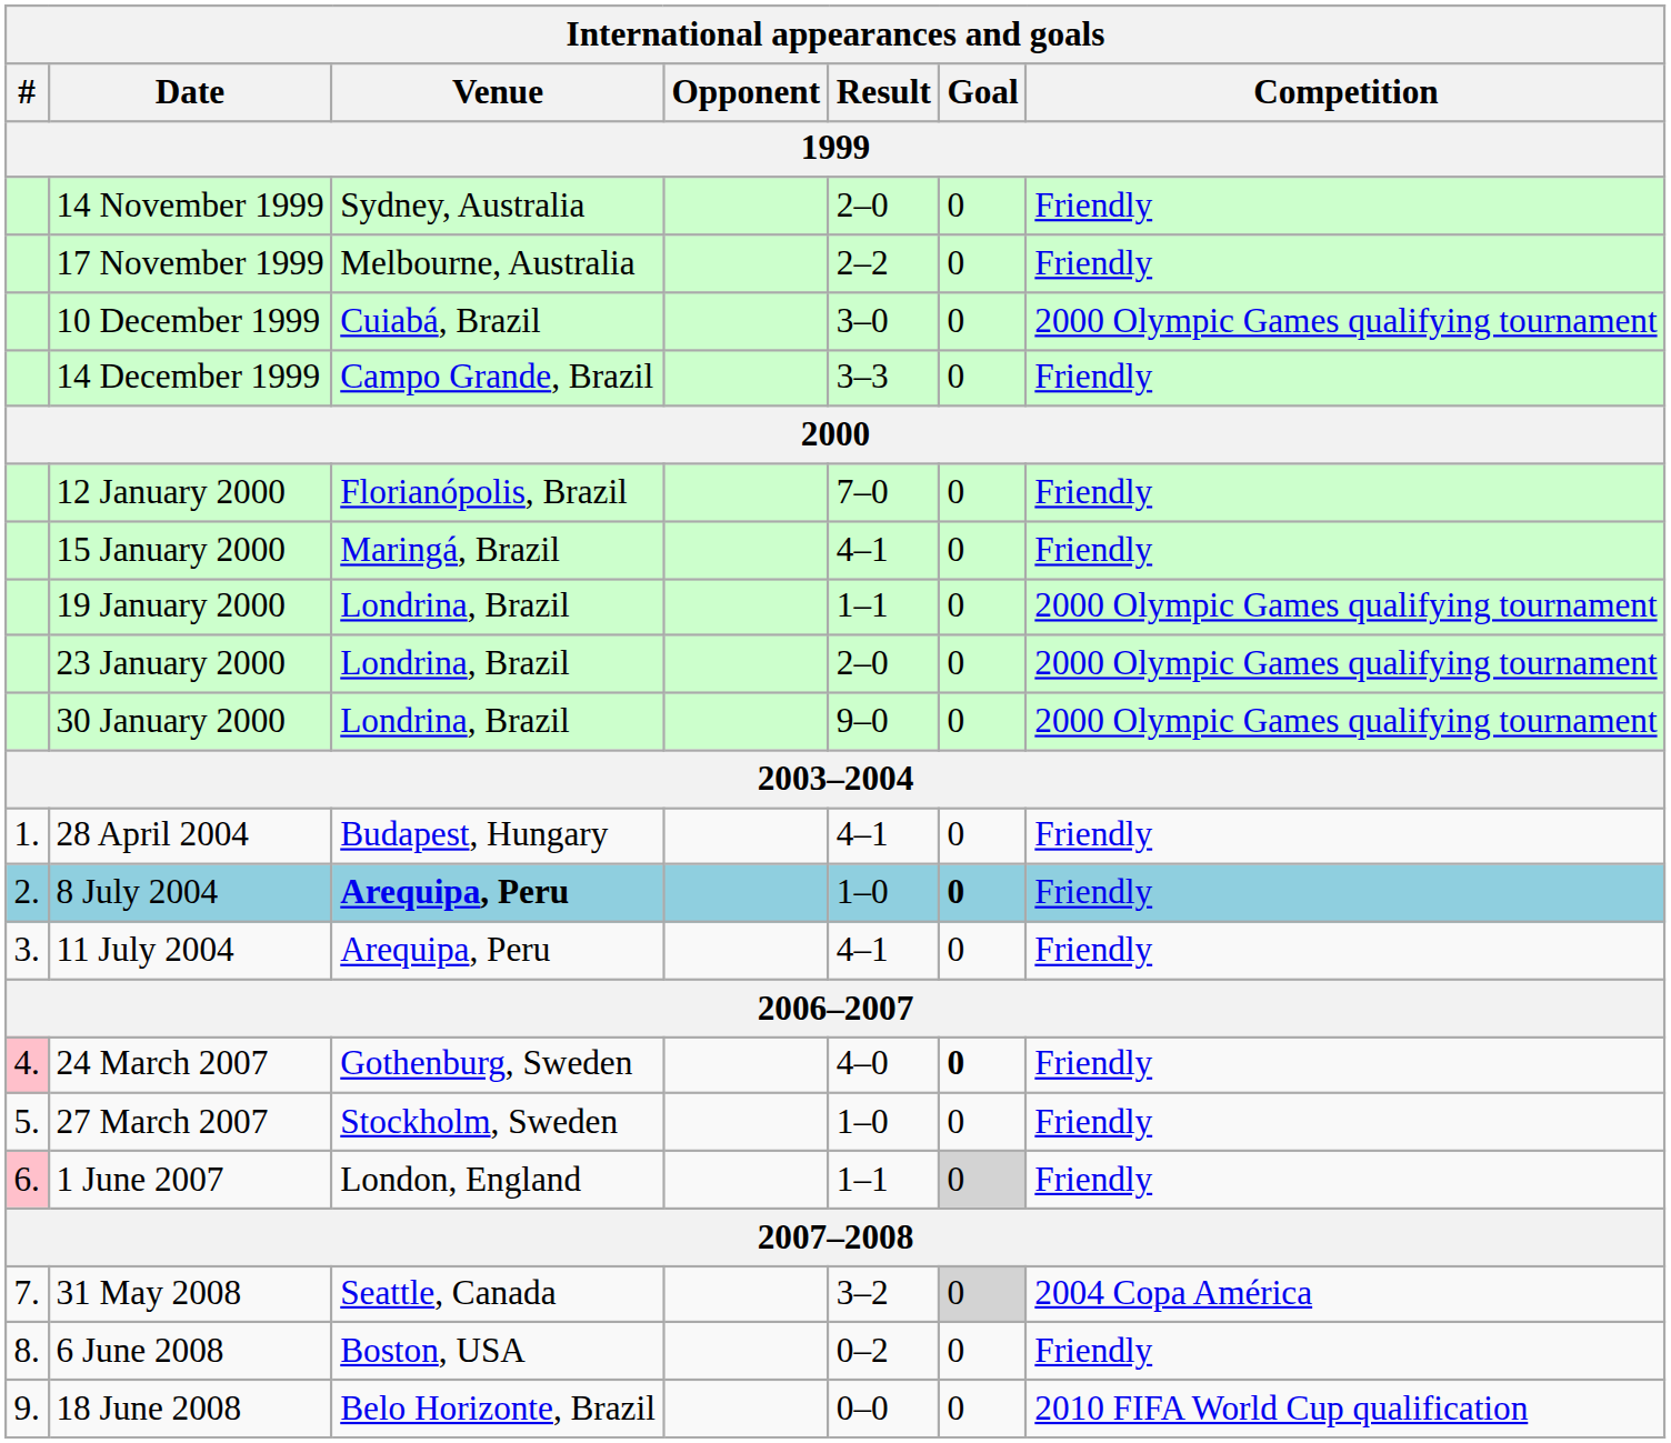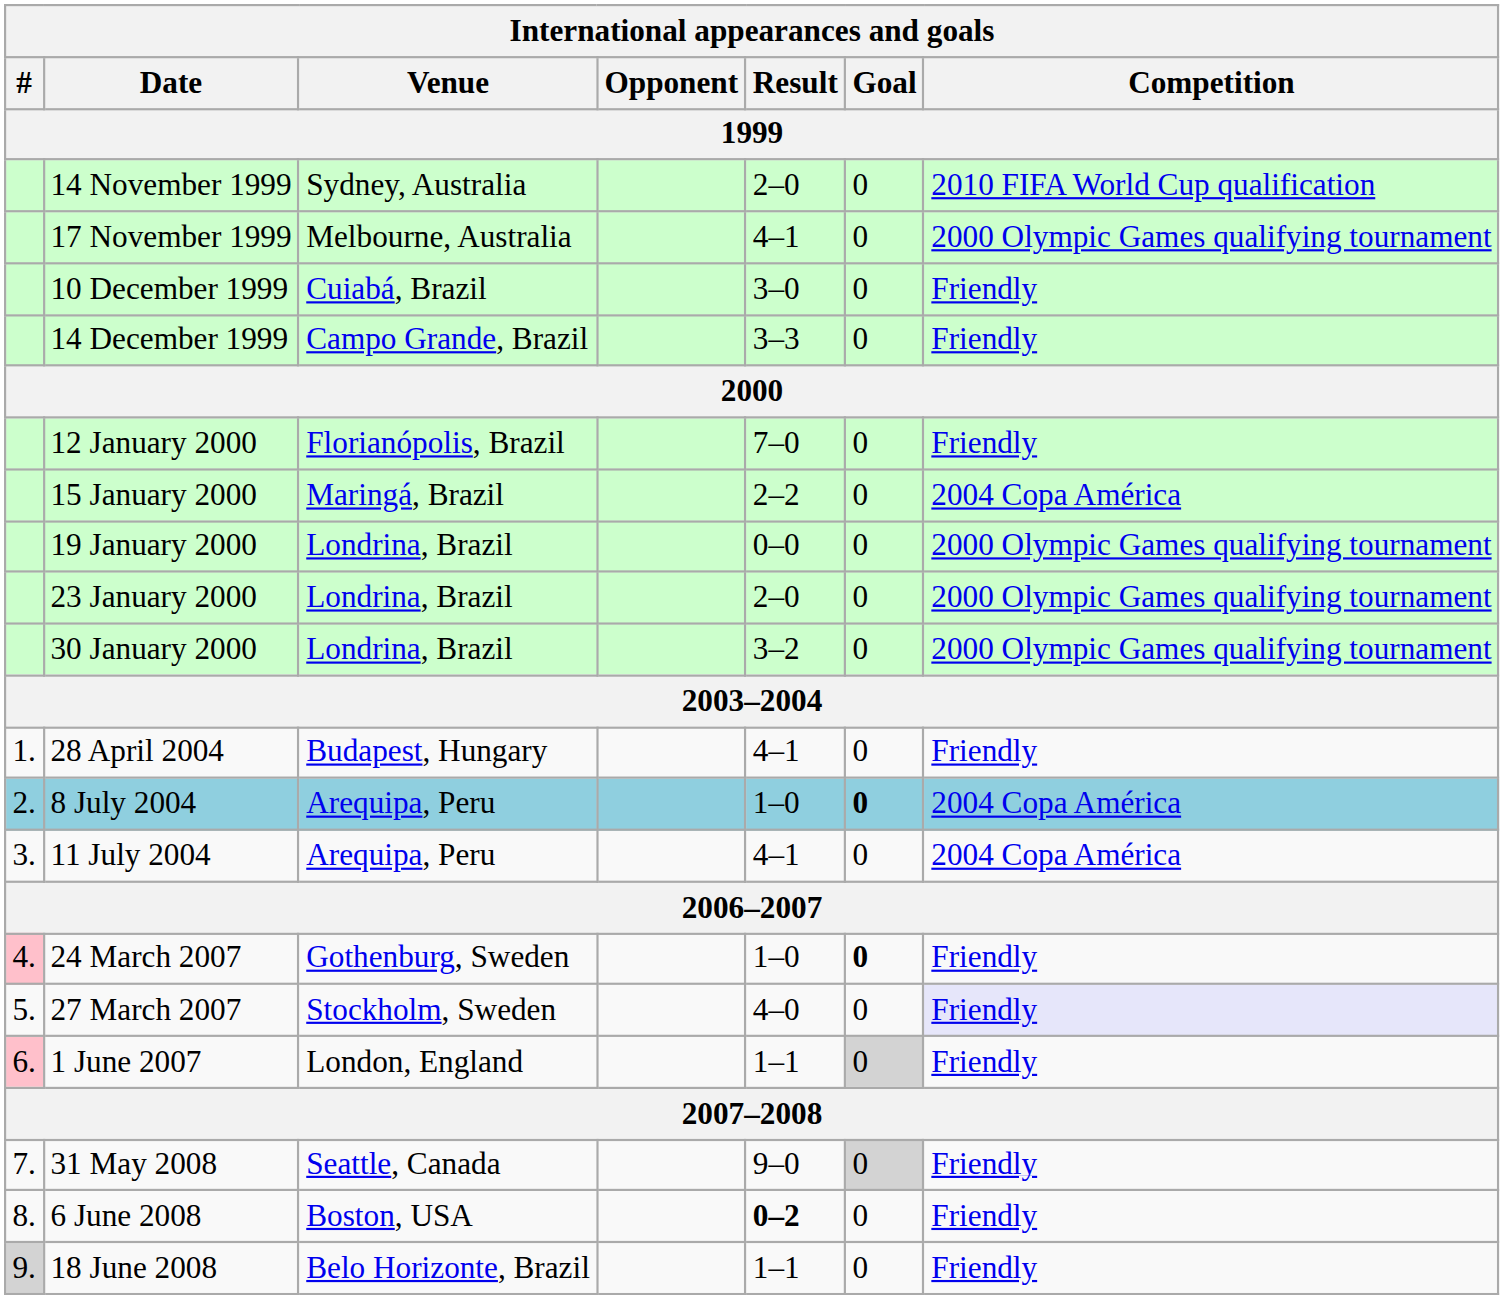14 November 1999 | Competition: Friendly -> 2010 FIFA World Cup qualification
17 November 1999 | Result: 2–2 -> 4–1
17 November 1999 | Competition: Friendly -> 2000 Olympic Games qualifying tournament
10 December 1999 | Competition: 2000 Olympic Games qualifying tournament -> Friendly
15 January 2000 | Result: 4–1 -> 2–2
15 January 2000 | Competition: Friendly -> 2004 Copa América
19 January 2000 | Result: 1–1 -> 0–0
30 January 2000 | Result: 9–0 -> 3–2
8 July 2004 | Venue: bold -> normal
8 July 2004 | Competition: Friendly -> 2004 Copa América
11 July 2004 | Competition: Friendly -> 2004 Copa América
24 March 2007 | Result: 4–0 -> 1–0
27 March 2007 | Result: 1–0 -> 4–0
27 March 2007 | Competition: no background -> lavender background
31 May 2008 | Result: 3–2 -> 9–0
31 May 2008 | Competition: 2004 Copa América -> Friendly
6 June 2008 | Result: normal -> bold
18 June 2008 | #: no background -> lightgrey background
18 June 2008 | Result: 0–0 -> 1–1
18 June 2008 | Competition: 2010 FIFA World Cup qualification -> Friendly
